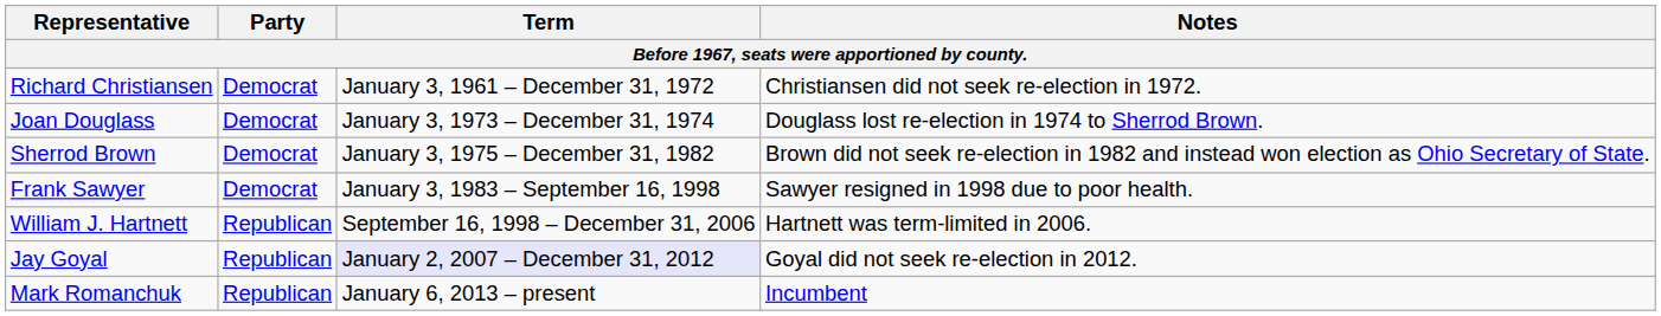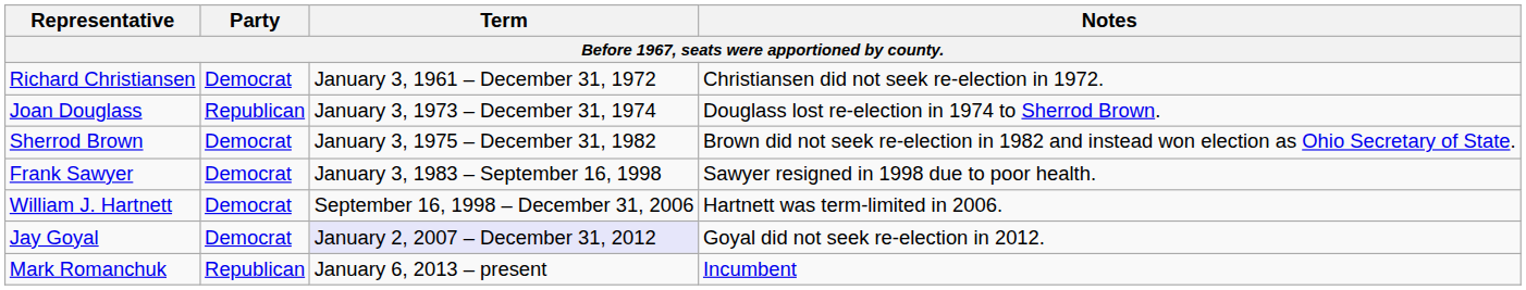Joan Douglass | Party: Democrat -> Republican
William J. Hartnett | Party: Republican -> Democrat
Jay Goyal | Party: Republican -> Democrat
